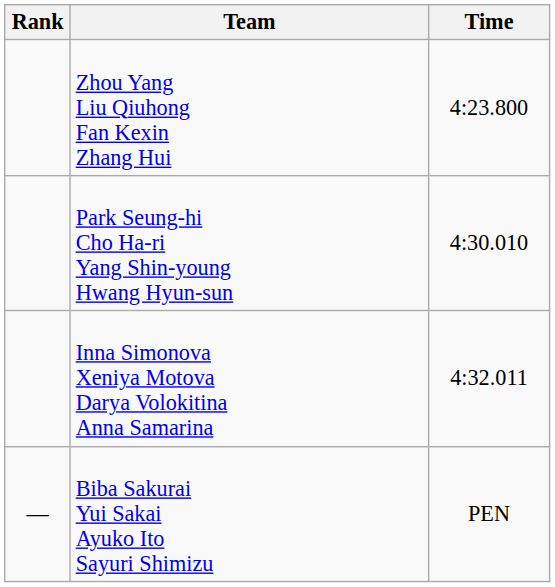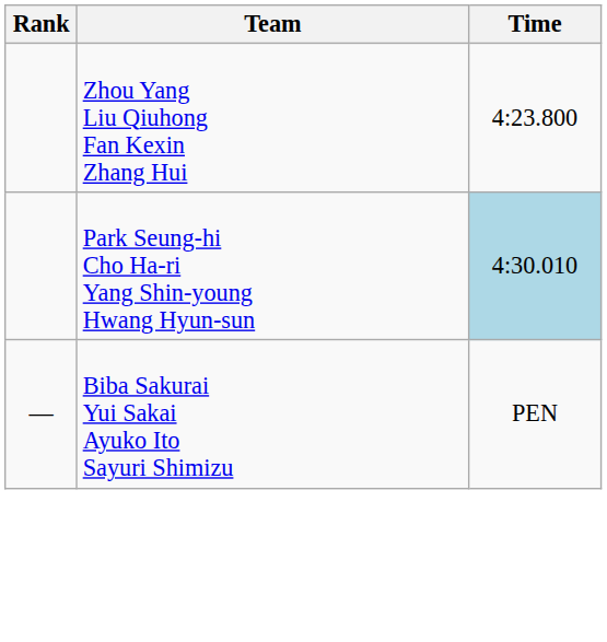Park Seung-hi Cho Ha-ri Yang Shin-young Hwang Hyun-sun | Time: no background -> lightblue background
- row: Inna Simonova Xeniya Motova Darya Volokitina Anna Samarina | 4:32.011
